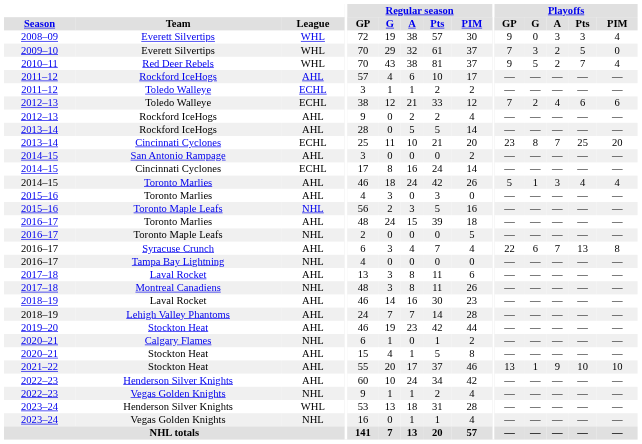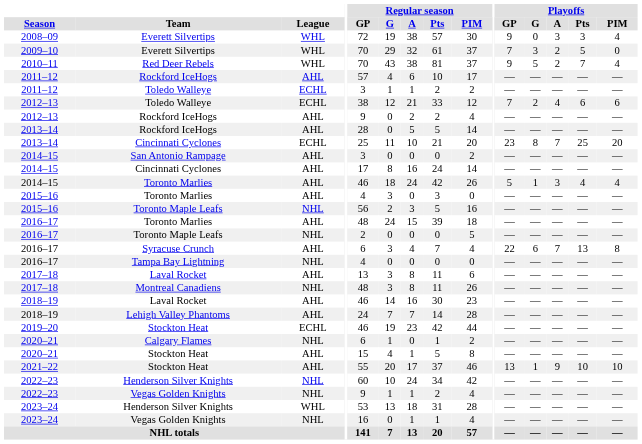2014–15 / Cincinnati Cyclones | League: ECHL -> AHL
2019–20 / Stockton Heat | League: AHL -> ECHL
2022–23 / Henderson Silver Knights | League: AHL -> NHL
